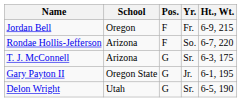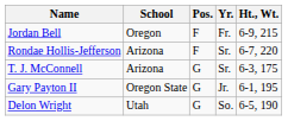Rondae Hollis-Jefferson | Yr.: So. -> Sr.
Delon Wright | Yr.: Sr. -> So.
